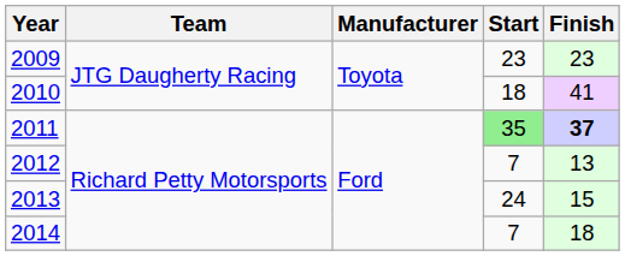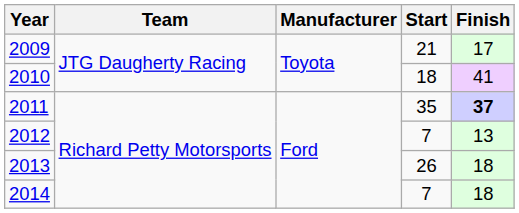2009 | Start: 23 -> 21
2009 | Finish: 23 -> 17
2011 | Start: lightgreen background -> no background
2013 | Start: 24 -> 26
2013 | Finish: 15 -> 18
